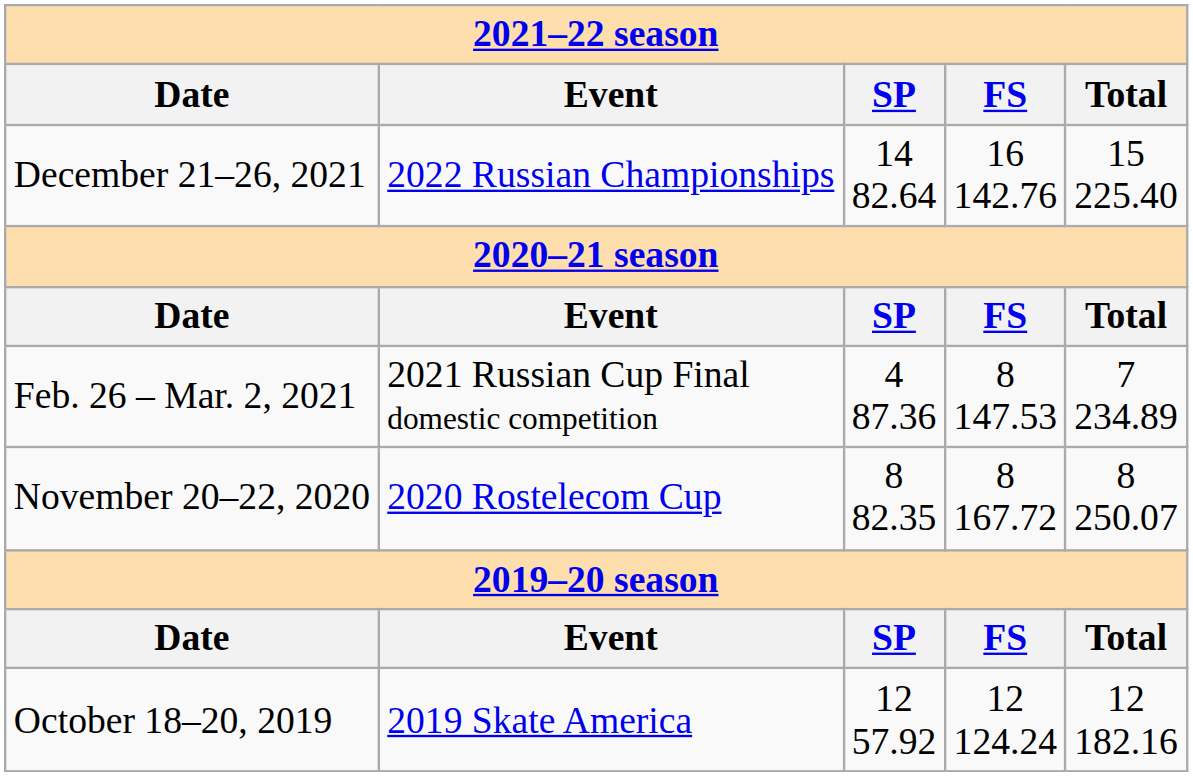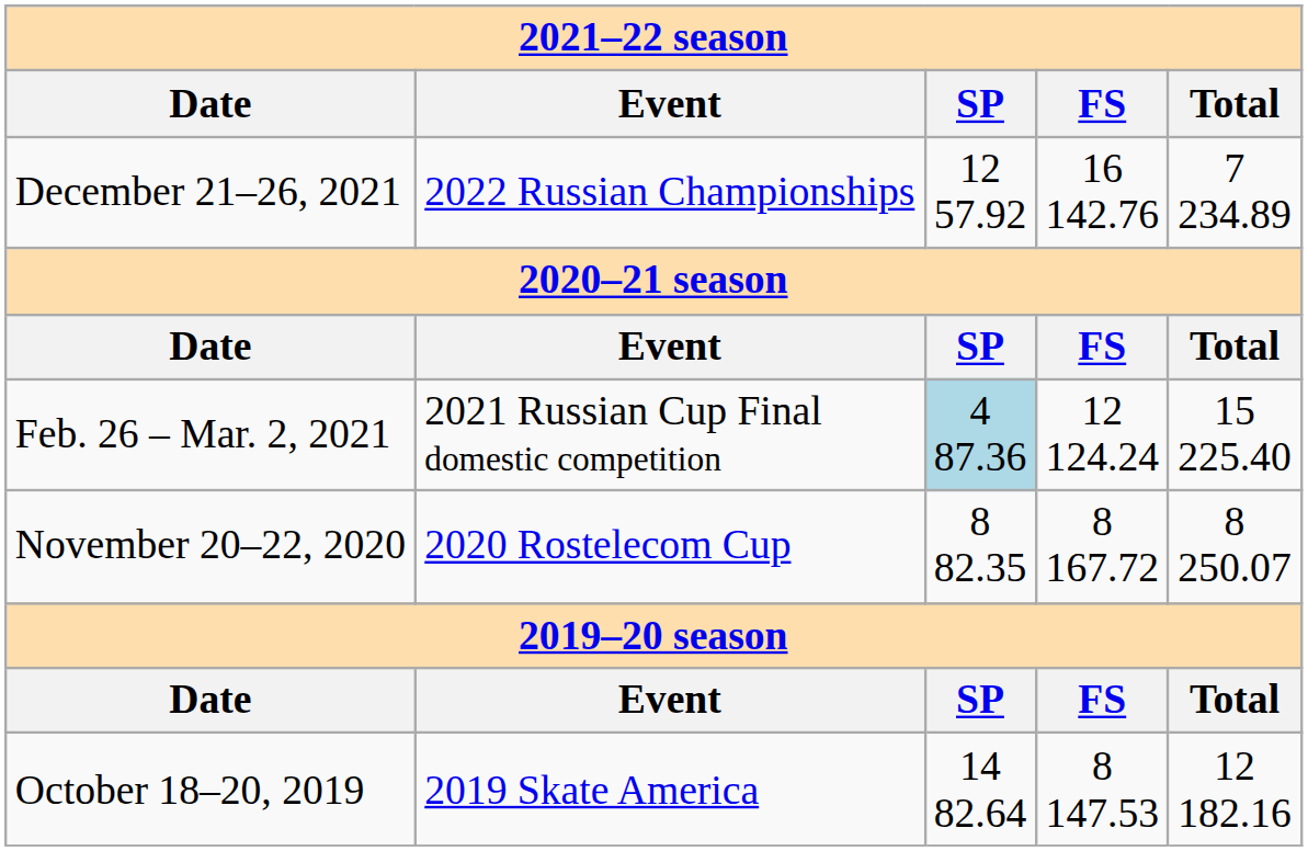December 21–26, 2021 | column 3: 14 82.64 -> 12 57.92
December 21–26, 2021 | column 5: 15 225.40 -> 7 234.89
Feb. 26 – Mar. 2, 2021 | column 3: no background -> lightblue background
Feb. 26 – Mar. 2, 2021 | column 4: 8 147.53 -> 12 124.24
Feb. 26 – Mar. 2, 2021 | column 5: 7 234.89 -> 15 225.40
October 18–20, 2019 | column 3: 12 57.92 -> 14 82.64
October 18–20, 2019 | column 4: 12 124.24 -> 8 147.53
